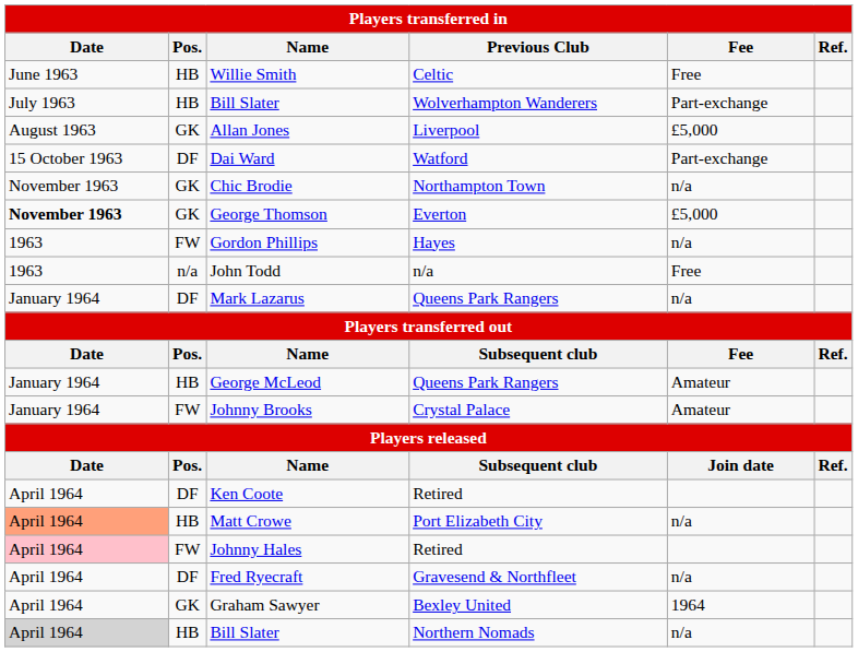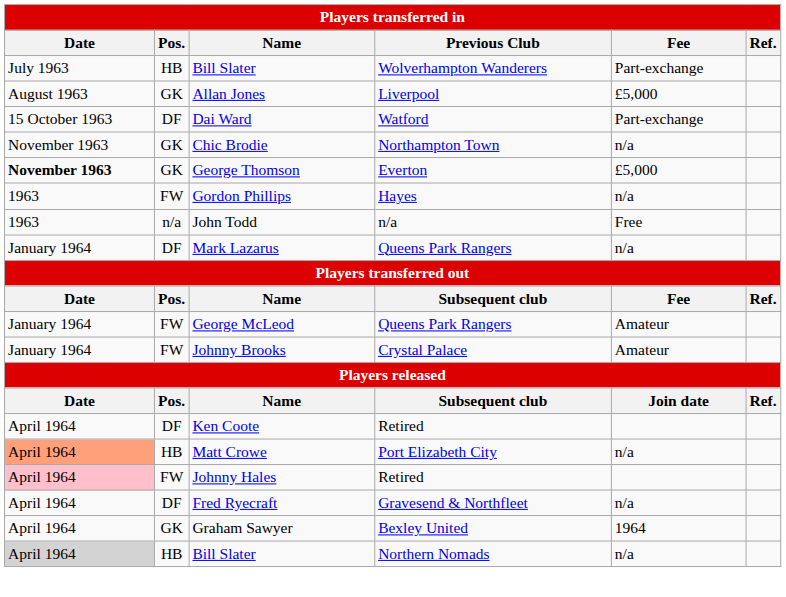- row: June 1963 | HB | Willie Smith | Celtic | Free
George McLeod | Pos.: HB -> FW
